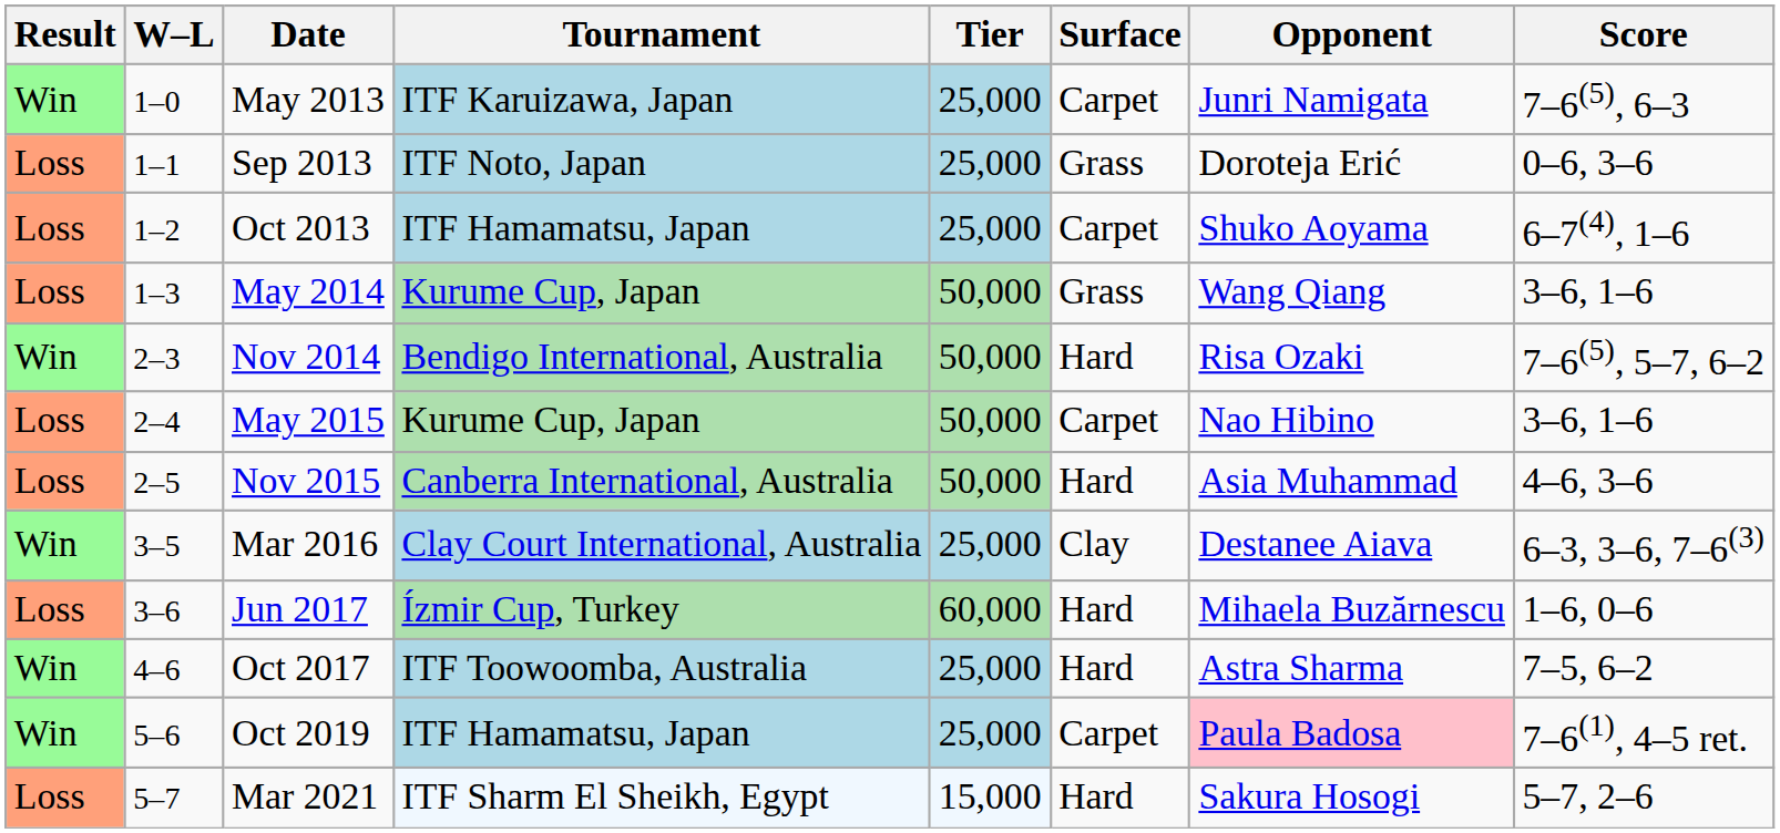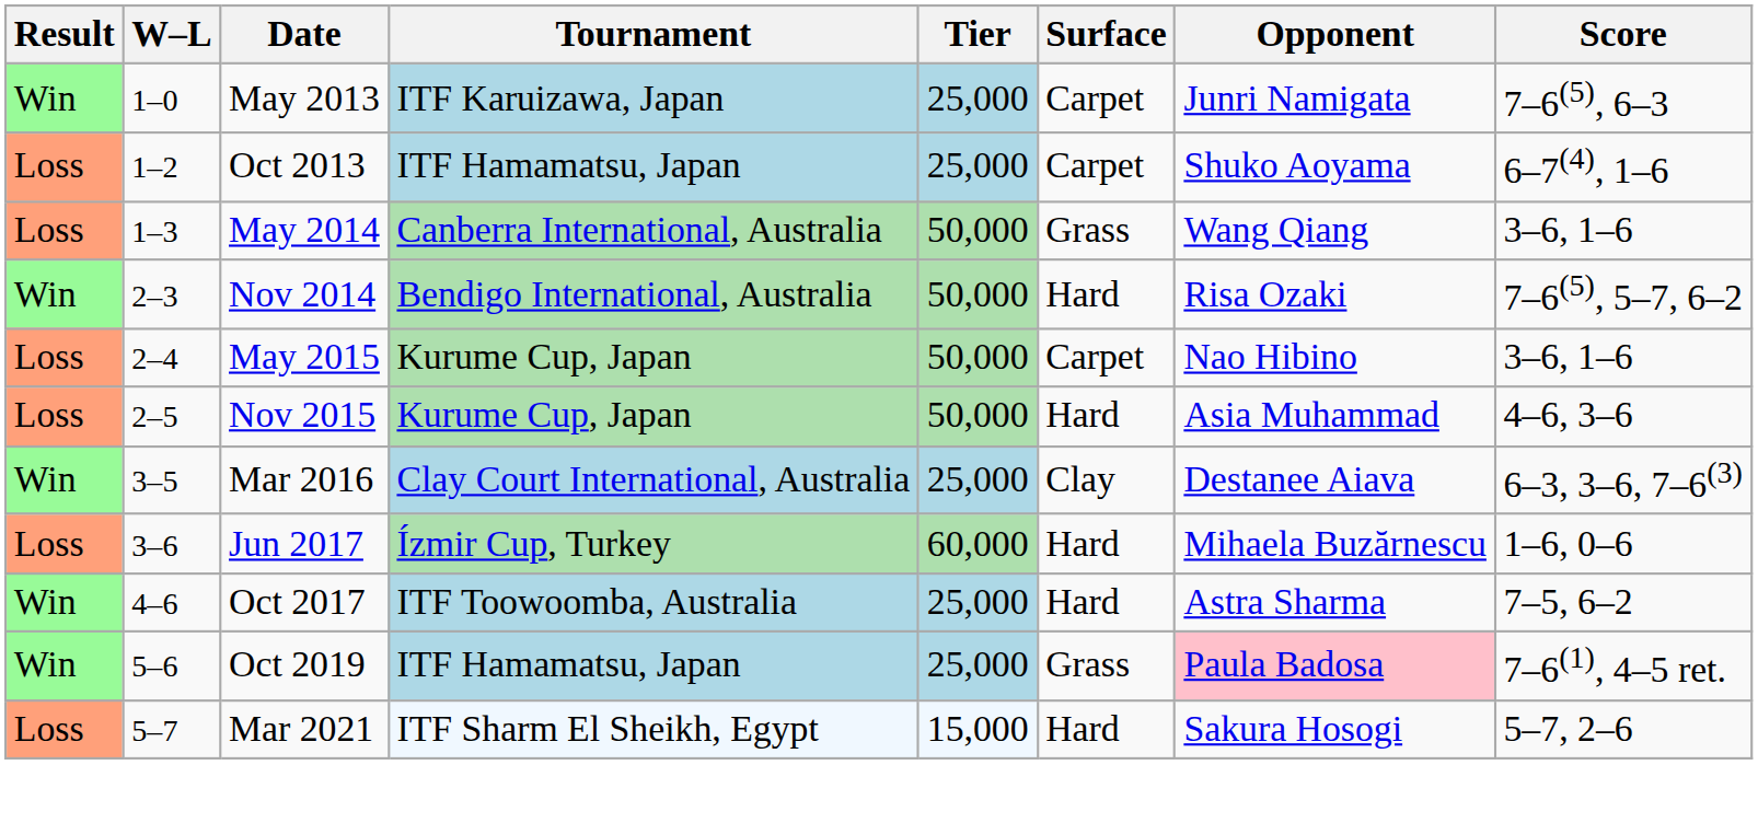- row: Loss | 1–1 | Sep 2013 | ITF Noto, Japan | 25,000 | Grass | Doroteja Erić | 0–6, 3–6
May 2014 | Tournament: Kurume Cup, Japan -> Canberra International, Australia
Nov 2015 | Tournament: Canberra International, Australia -> Kurume Cup, Japan
Oct 2019 | Surface: Carpet -> Grass
